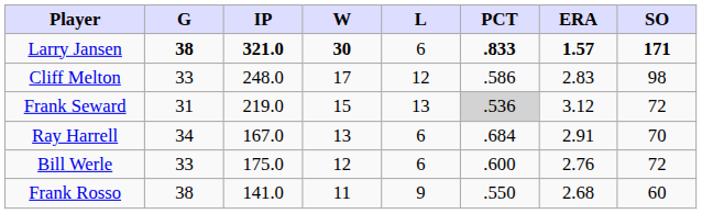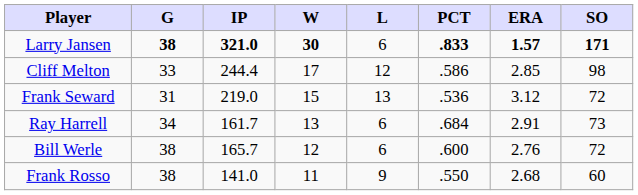Cliff Melton | IP: 248.0 -> 244.4
Cliff Melton | ERA: 2.83 -> 2.85
Frank Seward | PCT: lightgrey background -> no background
Ray Harrell | IP: 167.0 -> 161.7
Ray Harrell | SO: 70 -> 73
Bill Werle | G: 33 -> 38
Bill Werle | IP: 175.0 -> 165.7
